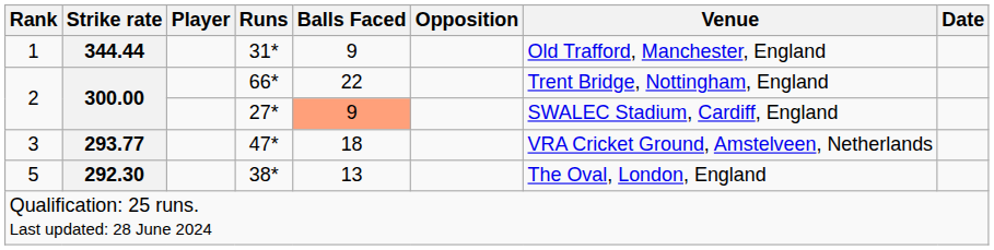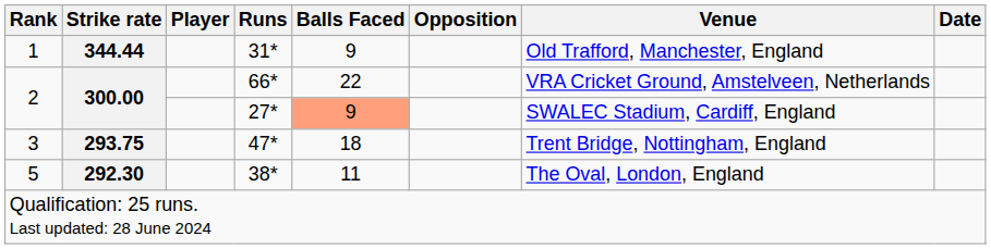66* | Venue: Trent Bridge, Nottingham, England -> VRA Cricket Ground, Amstelveen, Netherlands
47* | Strike rate: 293.77 -> 293.75
47* | Venue: VRA Cricket Ground, Amstelveen, Netherlands -> Trent Bridge, Nottingham, England
38* | Balls Faced: 13 -> 11
